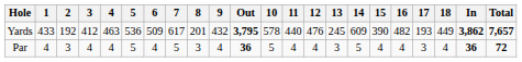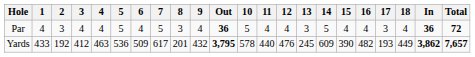rows swapped: Yards <-> Par
